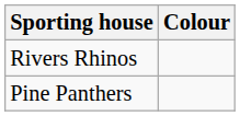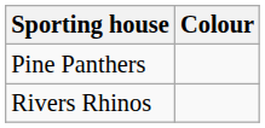rows swapped: Pine Panthers <-> Rivers Rhinos
